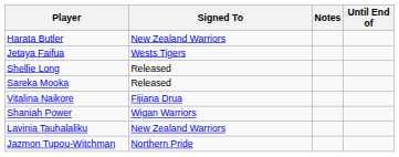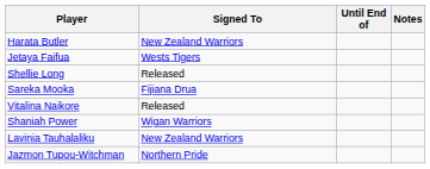columns swapped: Until End of <-> Notes
Sareka Mooka | Signed To: Released -> Fijiana Drua
Vitalina Naikore | Signed To: Fijiana Drua -> Released
